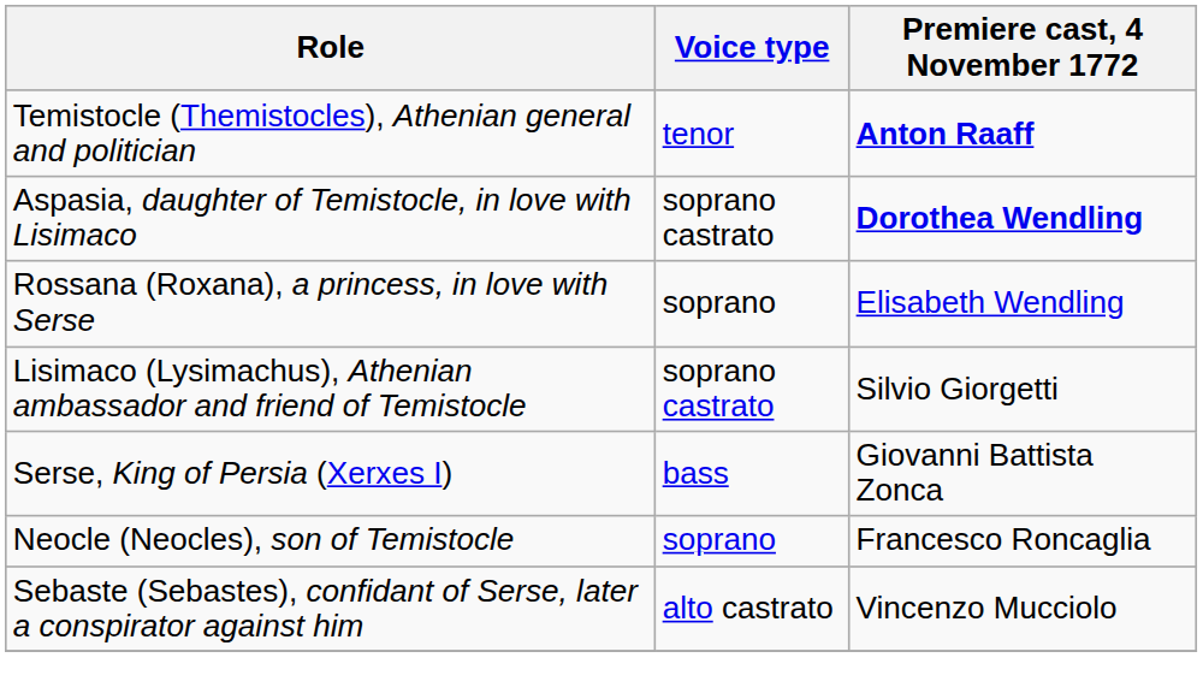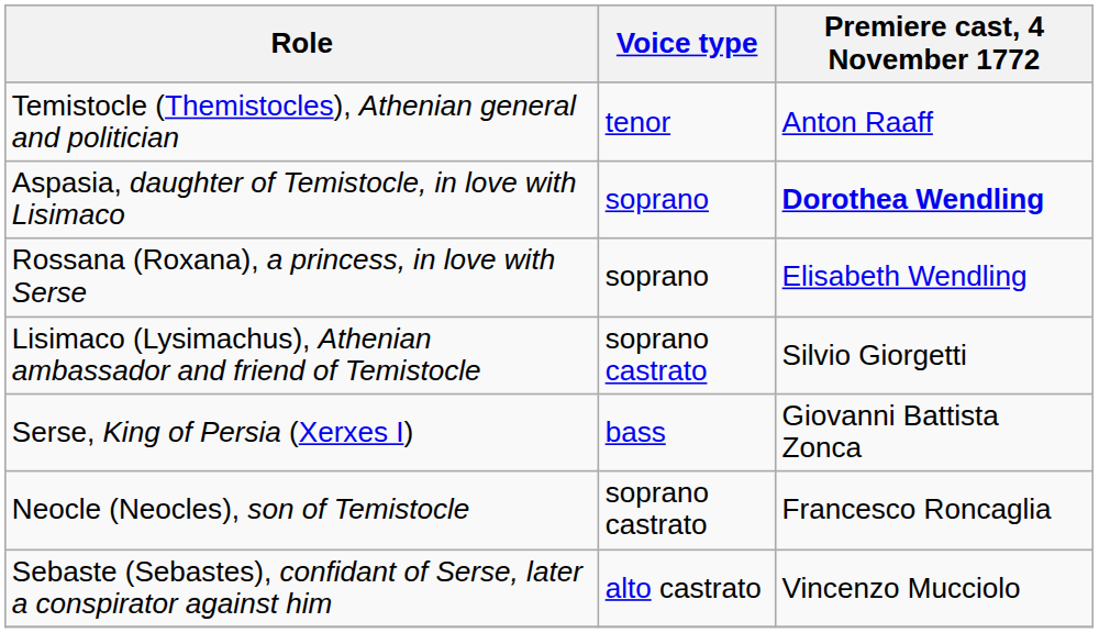Temistocle (Themistocles), Athenian general and politician | Premiere cast, 4 November 1772: bold -> normal
Aspasia, daughter of Temistocle, in love with Lisimaco | Voice type: soprano castrato -> soprano
Neocle (Neocles), son of Temistocle | Voice type: soprano -> soprano castrato
